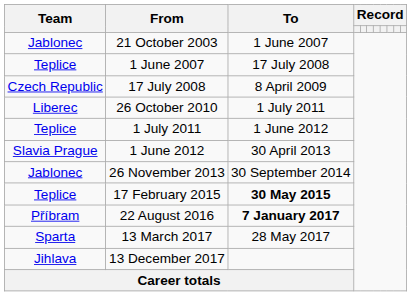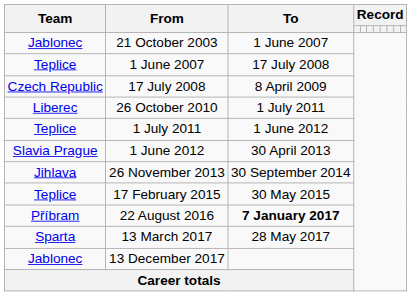26 November 2013 | Team: Jablonec -> Jihlava
17 February 2015 | To: bold -> normal
13 December 2017 | Team: Jihlava -> Jablonec
